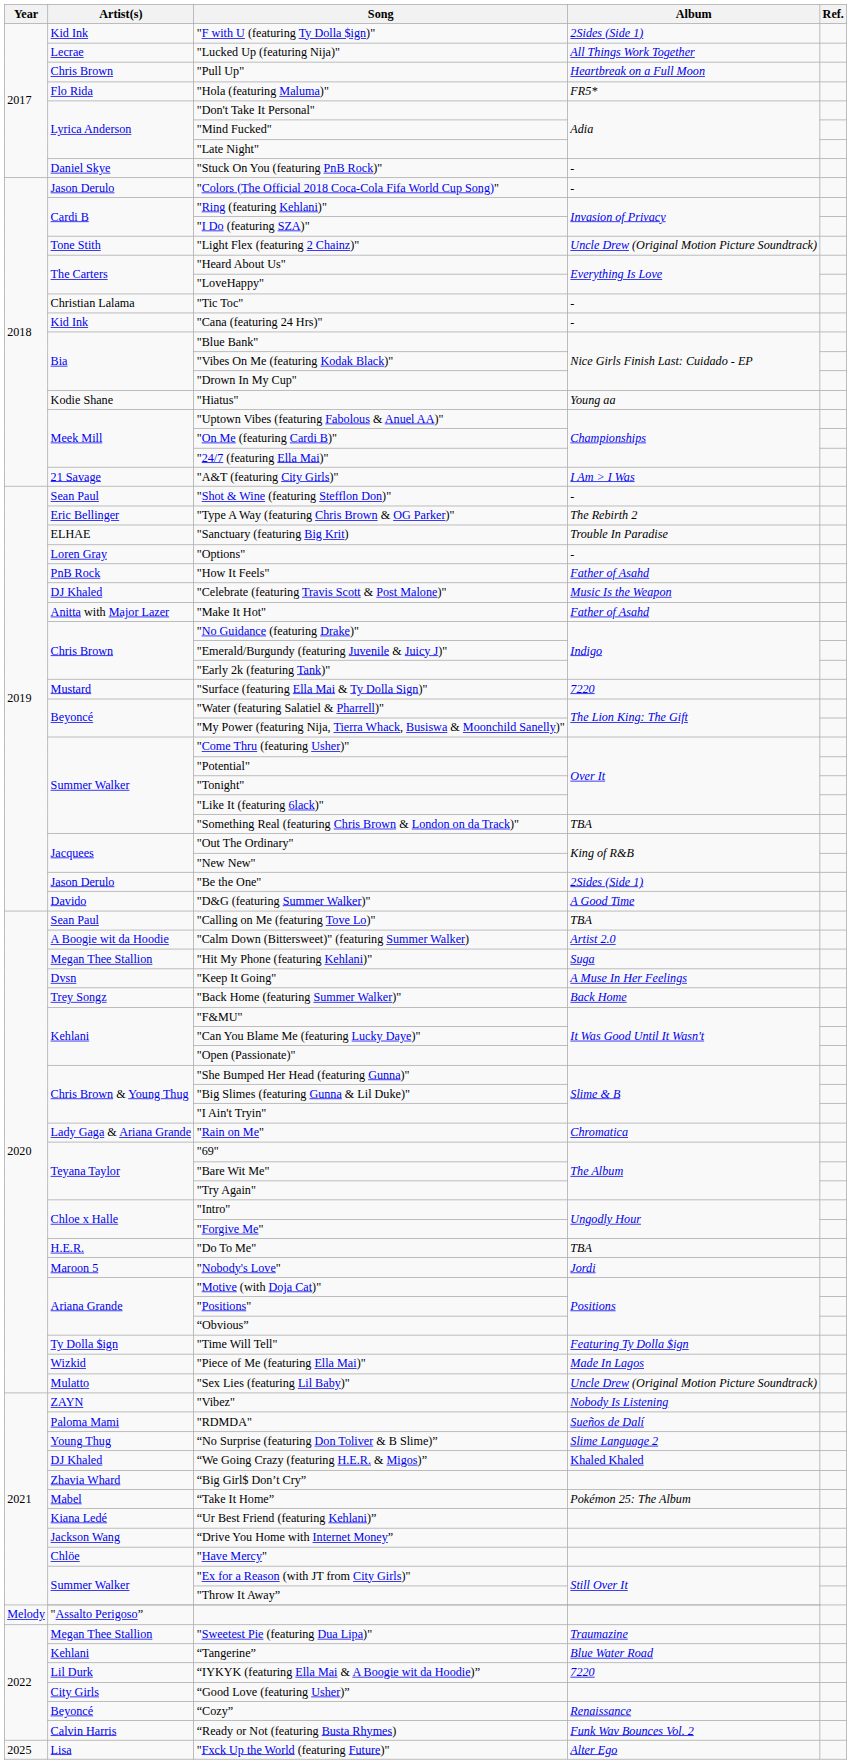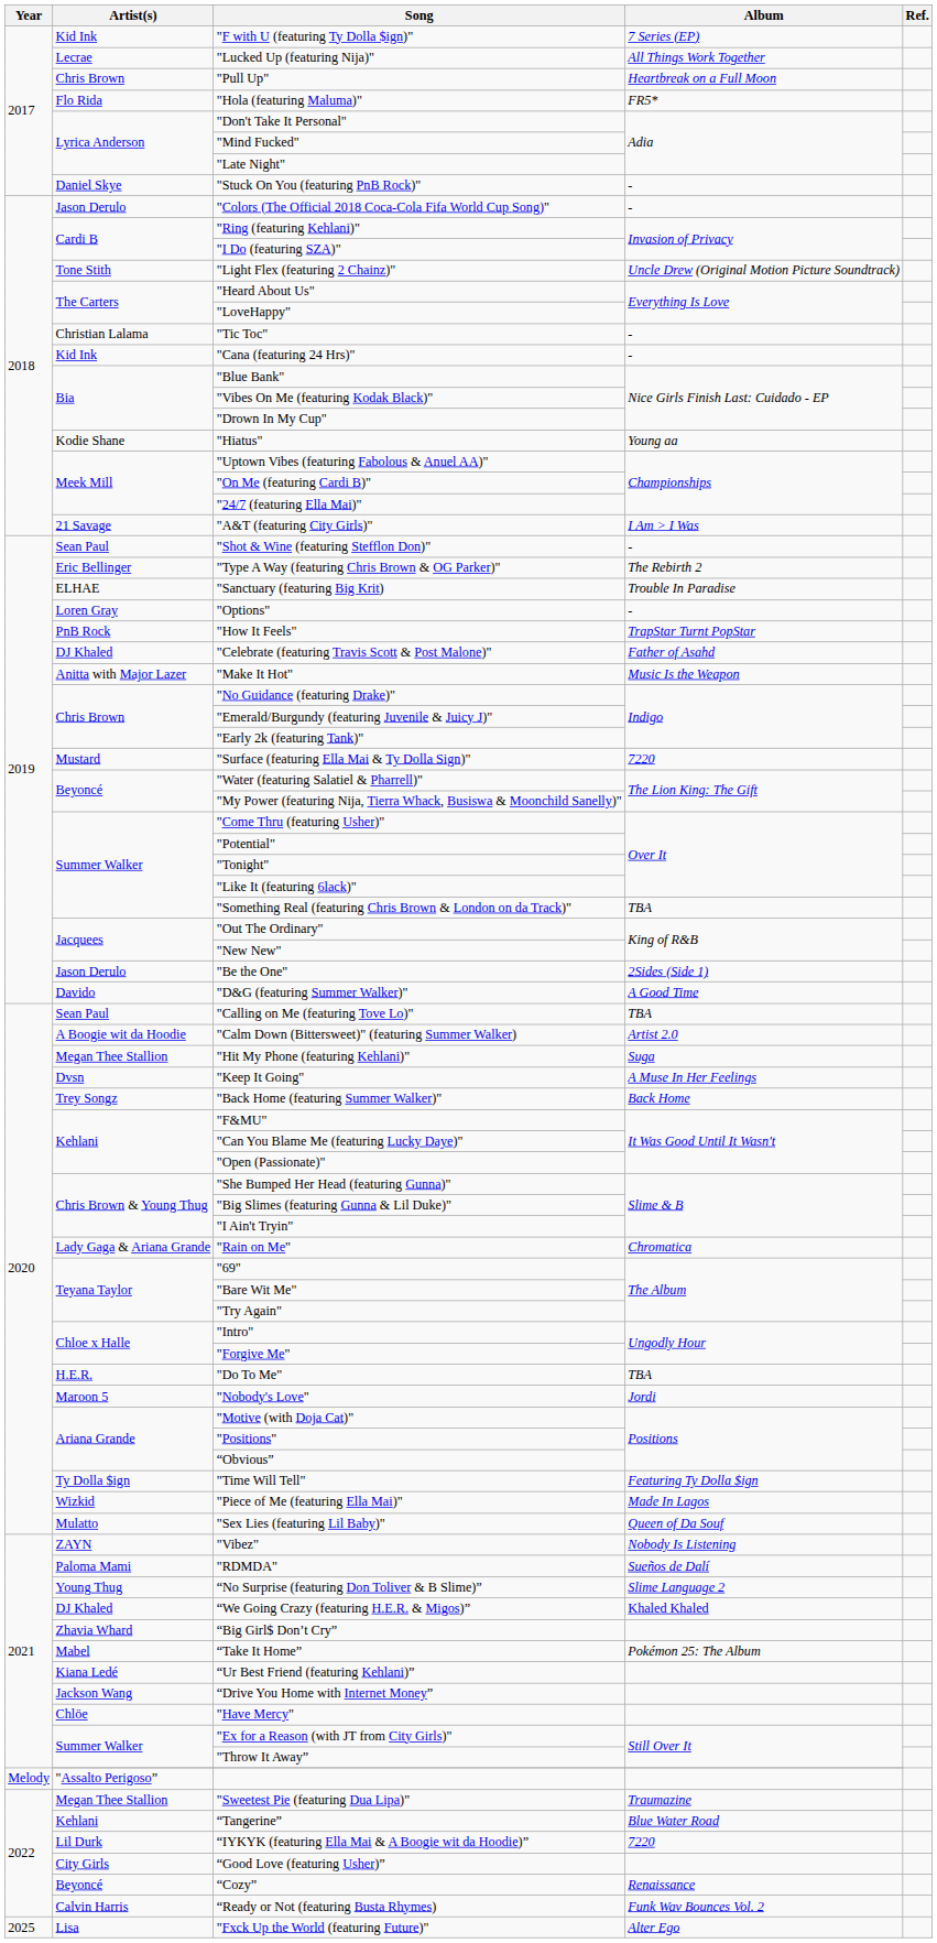"F with U (featuring Ty Dolla $ign)" | Album: 2Sides (Side 1) -> 7 Series (EP)
"How It Feels" | Album: Father of Asahd -> TrapStar Turnt PopStar
"Celebrate (featuring Travis Scott & Post Malone)" | Album: Music Is the Weapon -> Father of Asahd
"Make It Hot" | Album: Father of Asahd -> Music Is the Weapon
"Sex Lies (featuring Lil Baby)" | Album: Uncle Drew (Original Motion Picture Soundtrack) -> Queen of Da Souf
